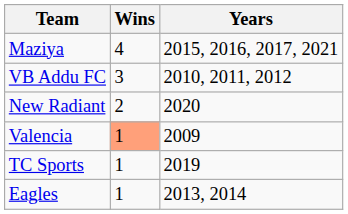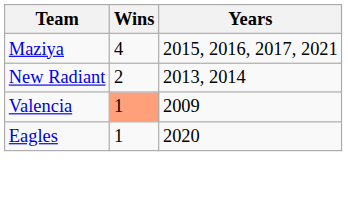- row: VB Addu FC | 3 | 2010, 2011, 2012
New Radiant | Years: 2020 -> 2013, 2014
- row: TC Sports | 1 | 2019
Eagles | Years: 2013, 2014 -> 2020
